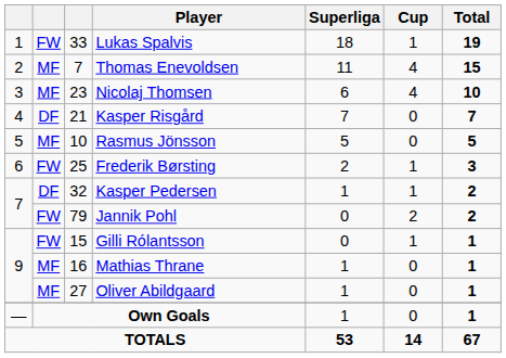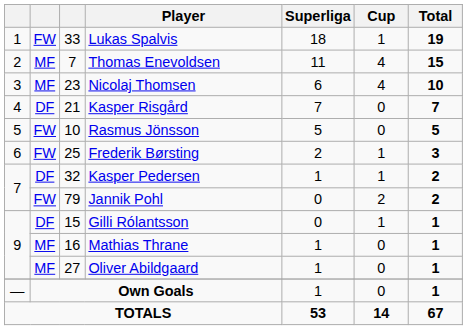Rasmus Jönsson | column 2: MF -> FW
Gilli Rólantsson | column 2: FW -> DF
